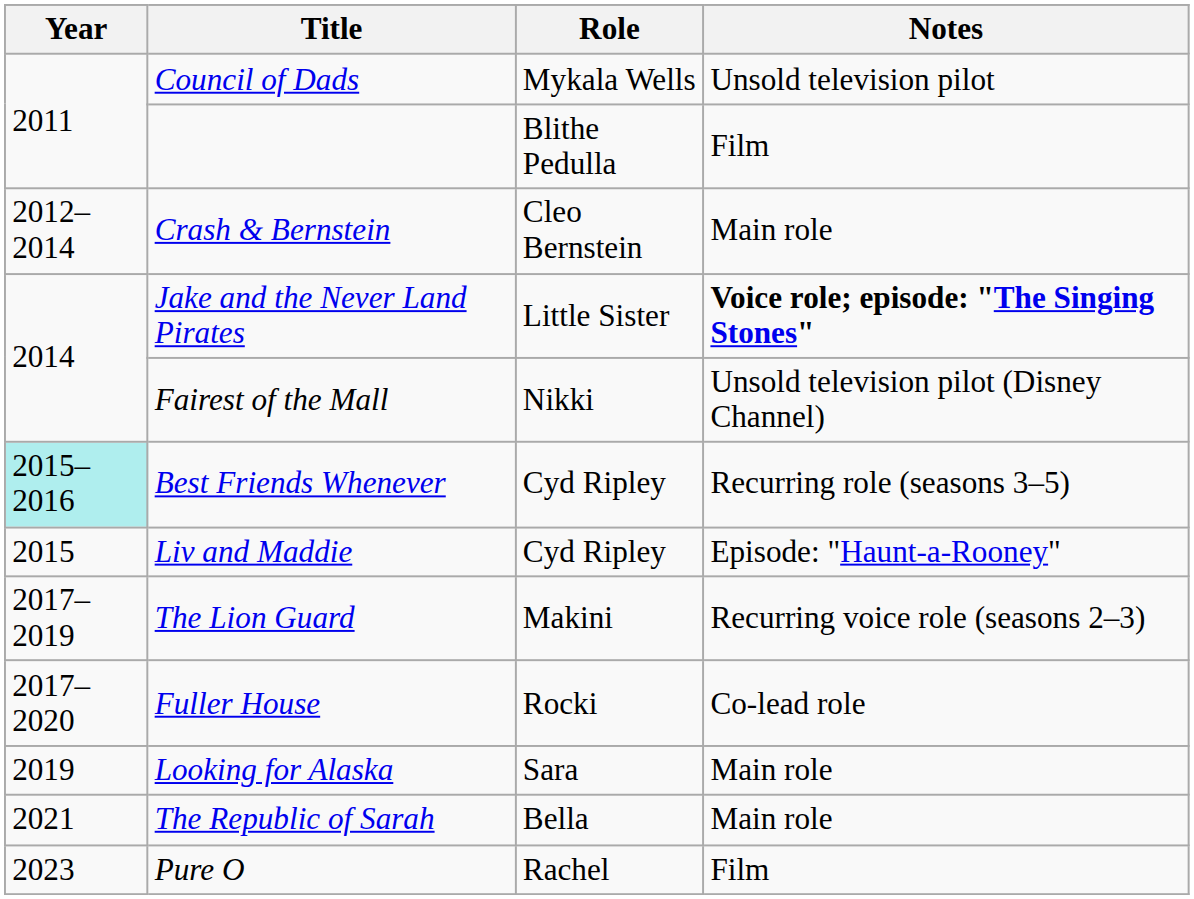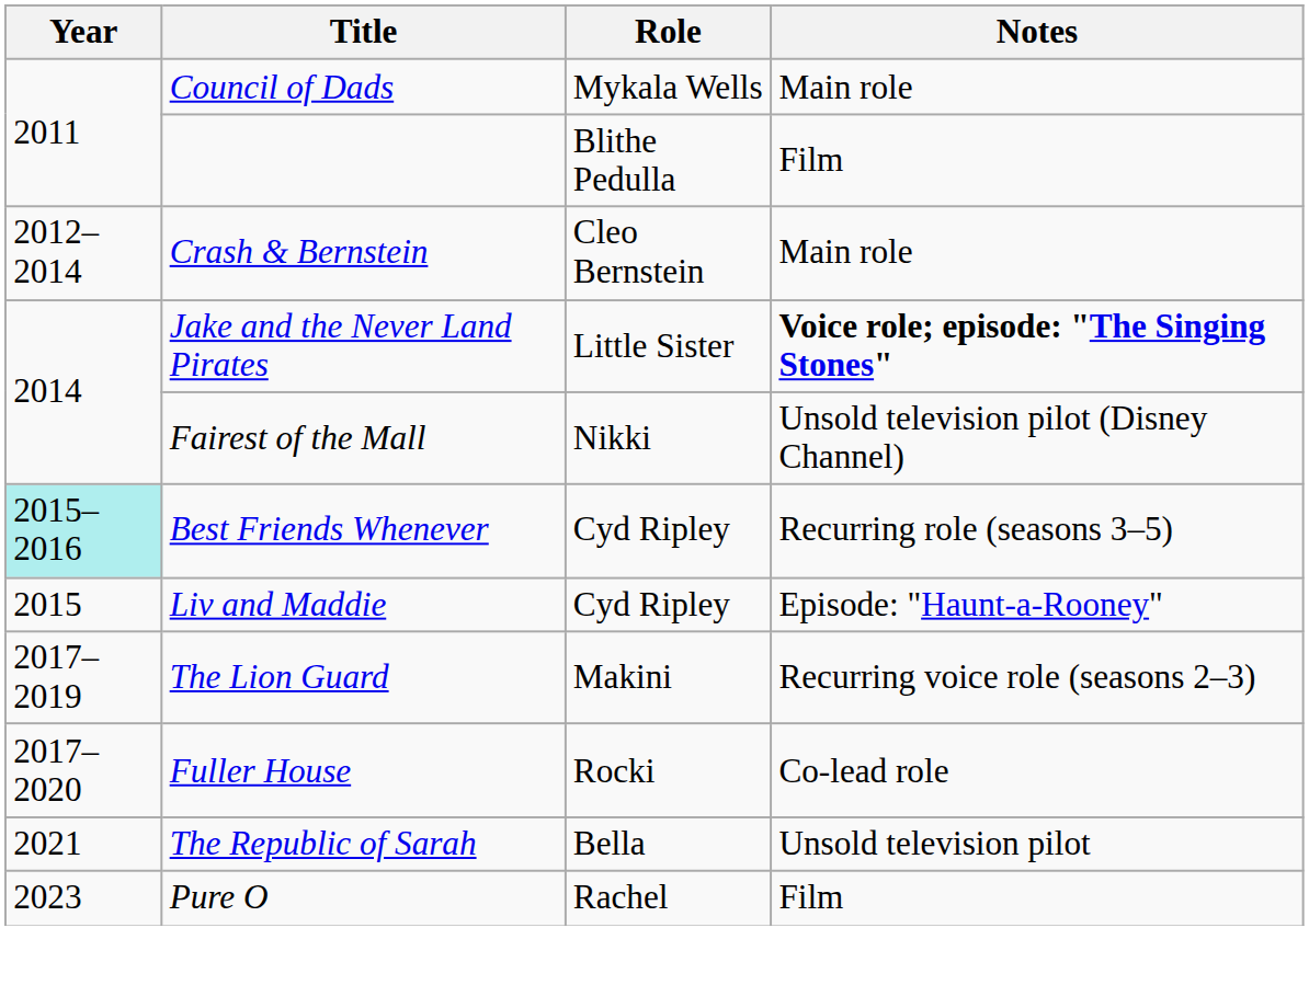Council of Dads | Notes: Unsold television pilot -> Main role
- row: 2019 | Looking for Alaska | Sara | Main role
The Republic of Sarah | Notes: Main role -> Unsold television pilot
